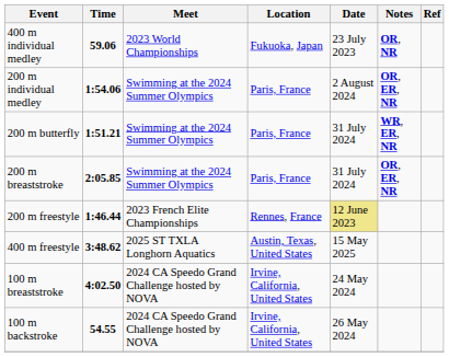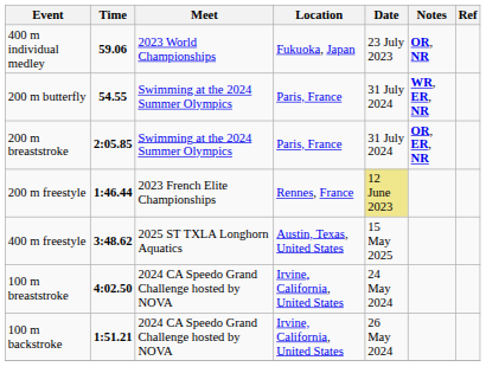- row: 200 m individual medley | 1:54.06 | Swimming at the 2024 Summer Olympics | Paris, France | 2 August 2024 | OR, ER, NR
200 m butterfly | Time: 1:51.21 -> 54.55
100 m backstroke | Time: 54.55 -> 1:51.21
